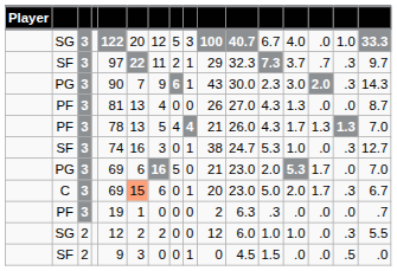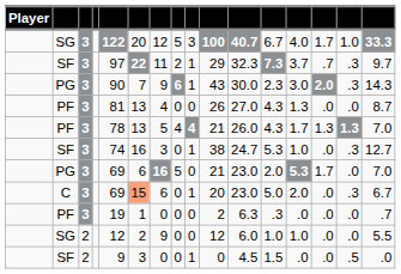SG / 3 | column 14: .0 -> 1.7
C | column 14: 1.7 -> .0
SG / 2 | column 7: 2 -> 9
SG / 2 | column 15: .3 -> .0
